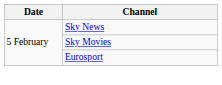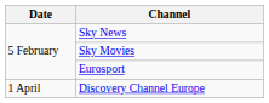+ row: 1 April | Discovery Channel Europe
